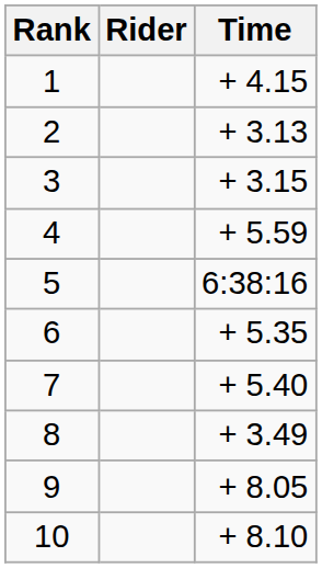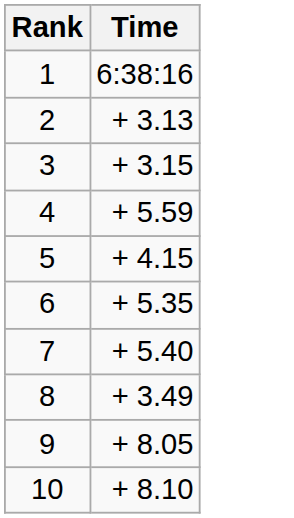- column: Rider
1 | Time: + 4.15 -> 6:38:16
5 | Time: 6:38:16 -> + 4.15
